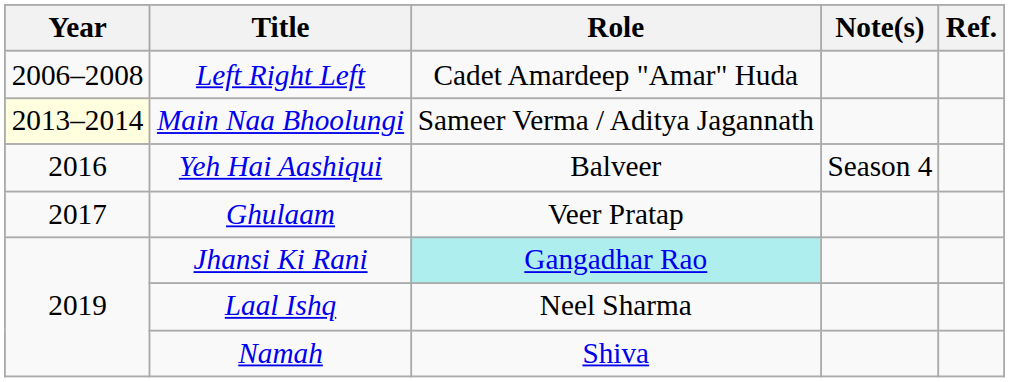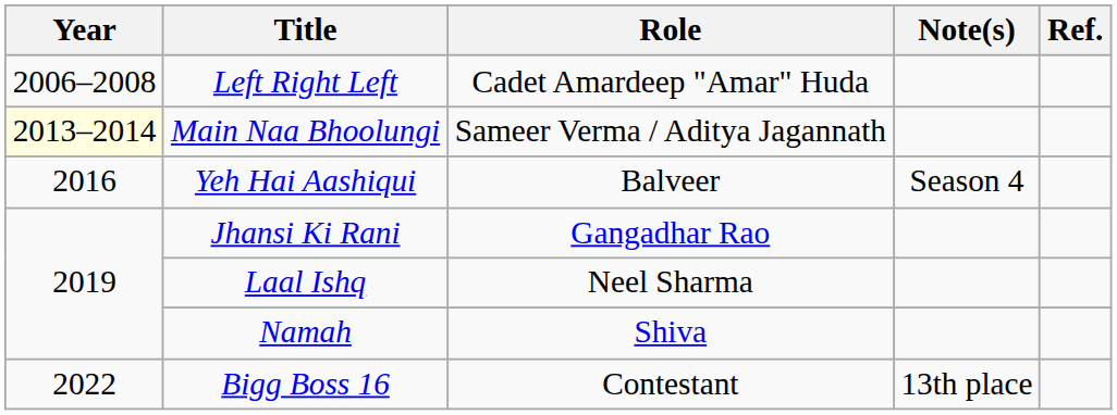- row: 2017 | Ghulaam | Veer Pratap
Jhansi Ki Rani | Role: paleturquoise background -> no background
+ row: 2022 | Bigg Boss 16 | Contestant | 13th place
